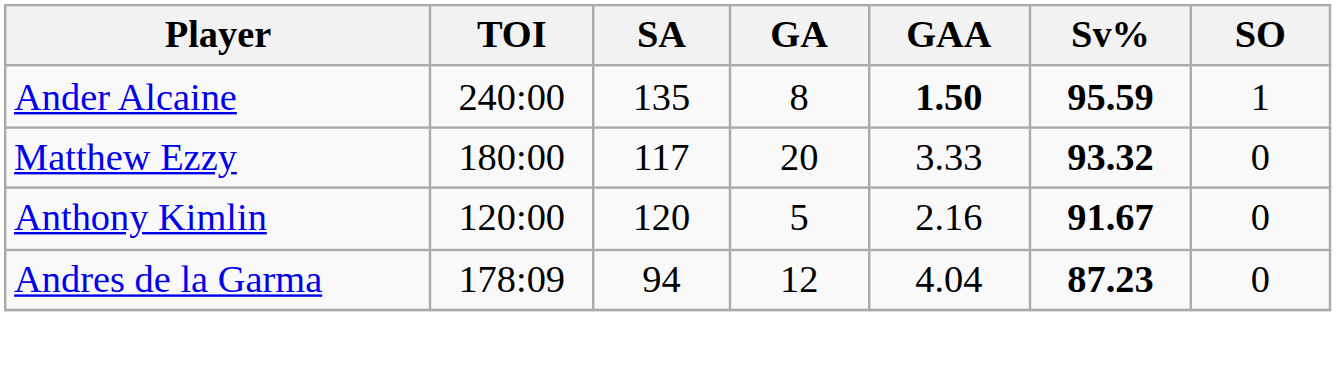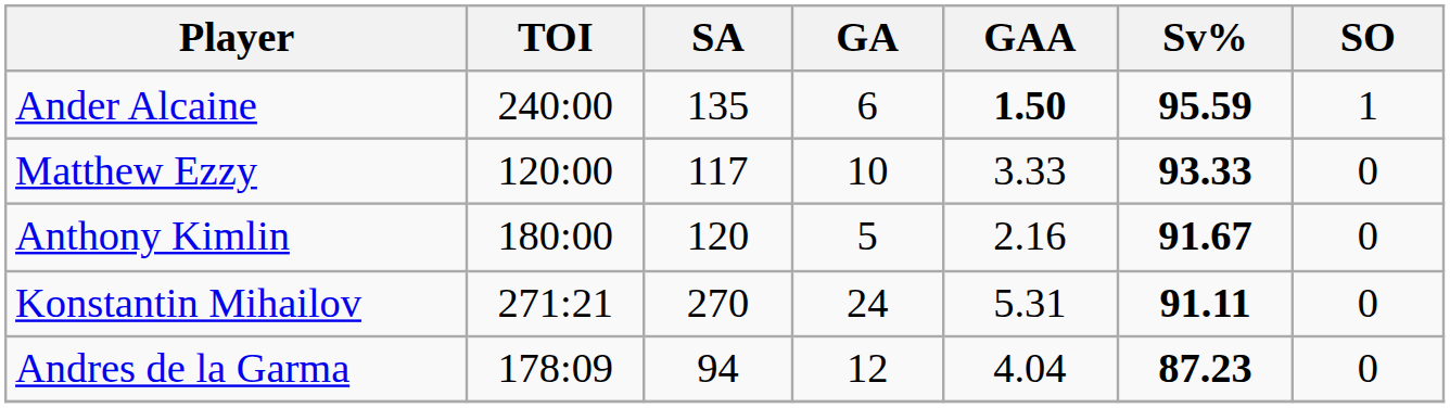Ander Alcaine | GA: 8 -> 6
Matthew Ezzy | TOI: 180:00 -> 120:00
Matthew Ezzy | GA: 20 -> 10
Matthew Ezzy | Sv%: 93.32 -> 93.33
Anthony Kimlin | TOI: 120:00 -> 180:00
+ row: Konstantin Mihailov | 271:21 | 270 | 24 | 5.31 | 91.11 | 0
